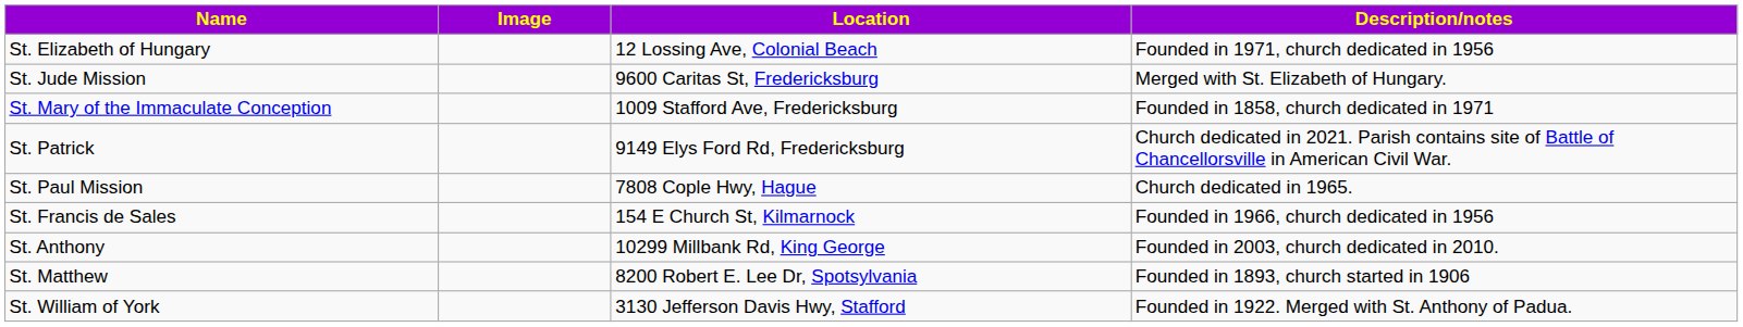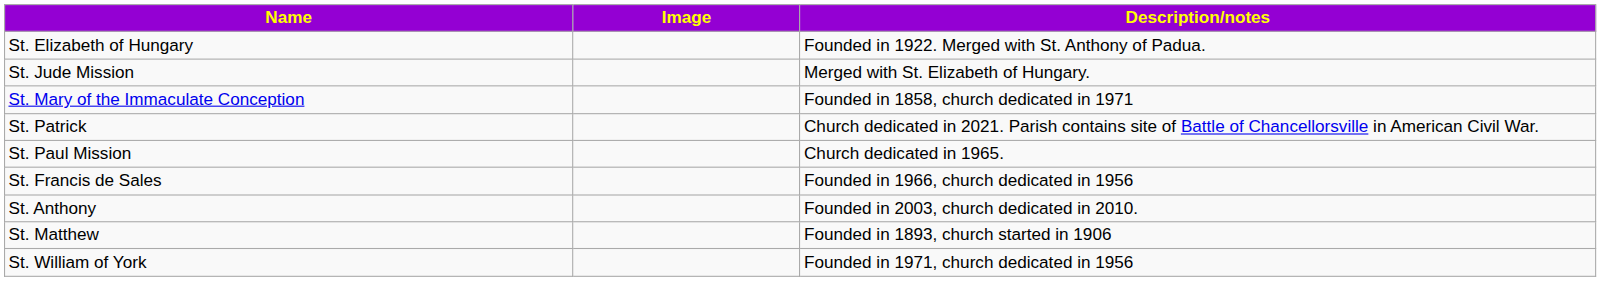- column: Location | 12 Lossing Ave, Colonial Beach | 9600 Caritas St, Fredericksburg | 1009 Stafford Ave, Fredericksburg | 9149 Elys Ford Rd, Fredericksburg | 7808 Cople Hwy, Hague | 154 E Church St, Kilmarnock | 10299 Millbank Rd, King George | 8200 Robert E. Lee Dr, Spotsylvania | 3130 Jefferson Davis Hwy, Stafford
St. Elizabeth of Hungary | Description/notes: Founded in 1971, church dedicated in 1956 -> Founded in 1922. Merged with St. Anthony of Padua.
St. William of York | Description/notes: Founded in 1922. Merged with St. Anthony of Padua. -> Founded in 1971, church dedicated in 1956
